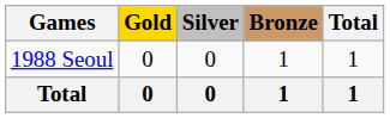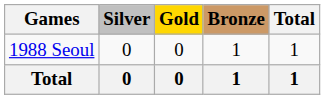columns swapped: Gold <-> Silver
